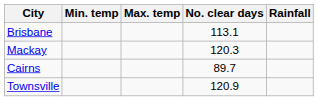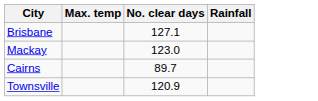- column: Min. temp
Brisbane | No. clear days: 113.1 -> 127.1
Mackay | No. clear days: 120.3 -> 123.0
